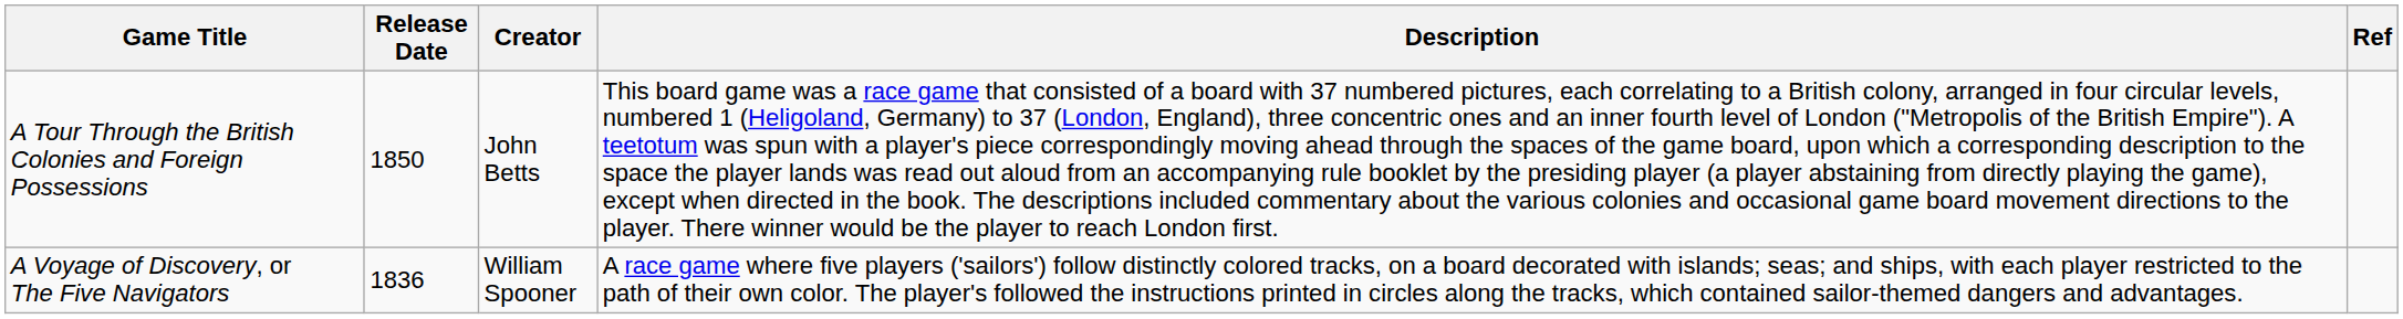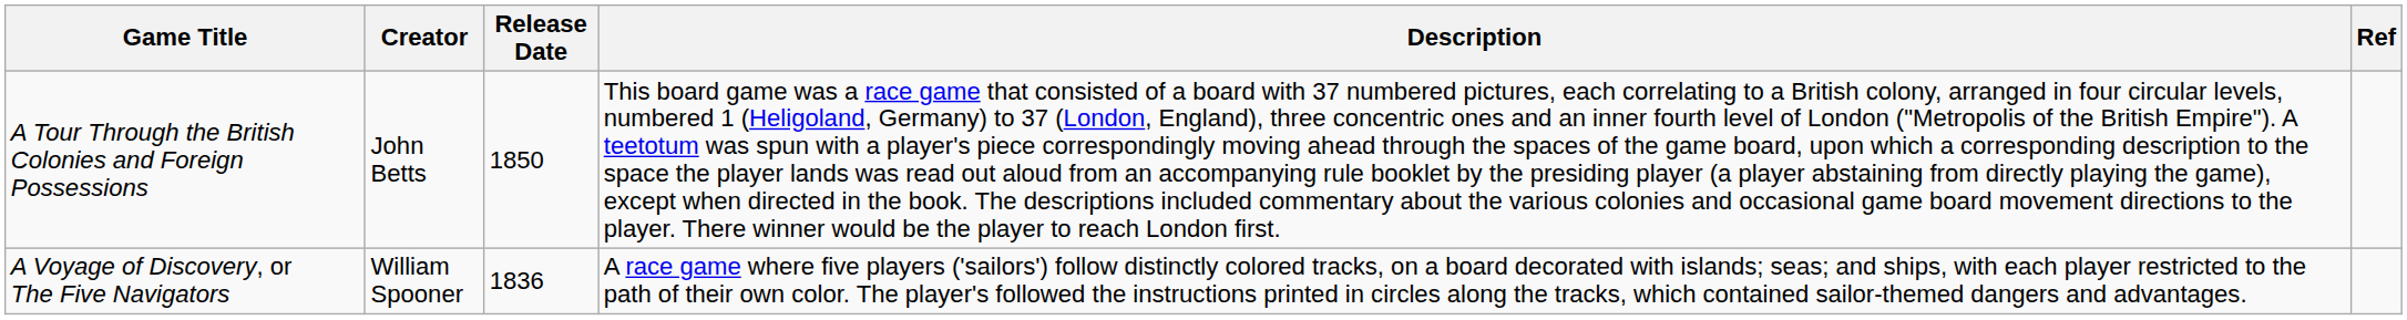columns swapped: Release Date <-> Creator
